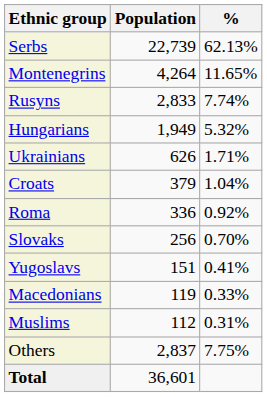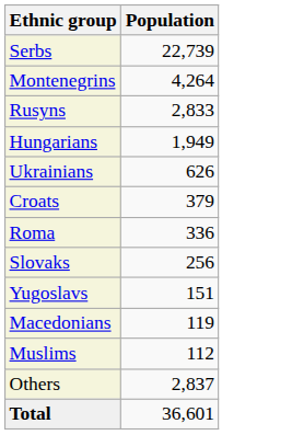- column: % | 62.13% | 11.65% | 7.74% | 5.32% | 1.71% | 1.04% | 0.92% | 0.70% | 0.41% | 0.33% | 0.31% | 7.75%
